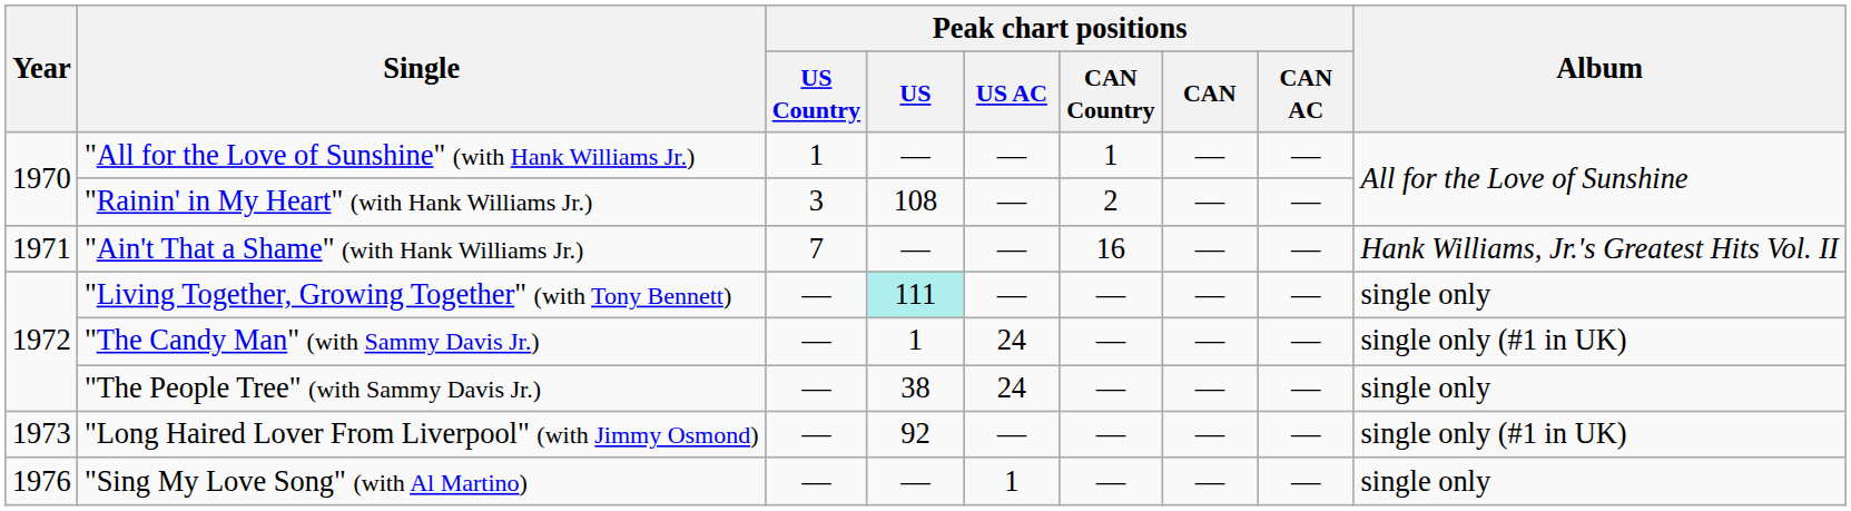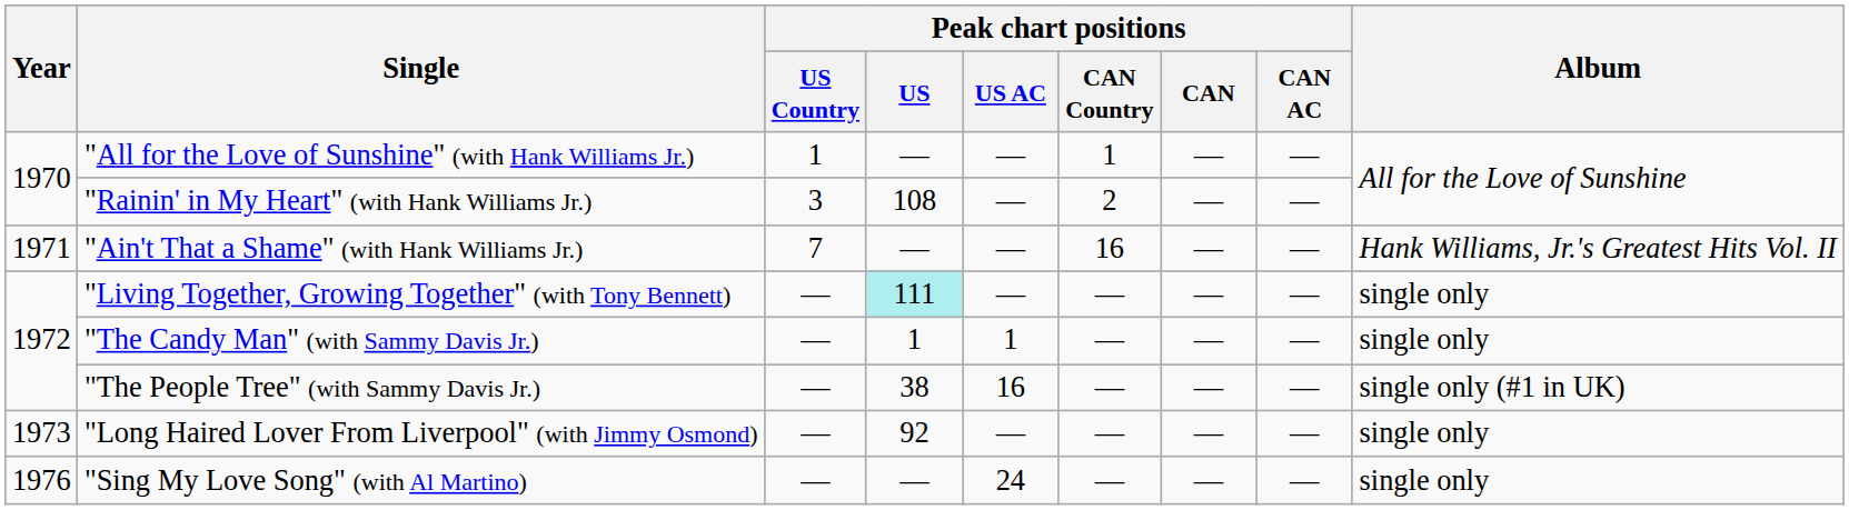"The Candy Man" (with Sammy Davis Jr.) | Peak chart positions / US AC: 24 -> 1
"The Candy Man" (with Sammy Davis Jr.) | Album: single only (#1 in UK) -> single only
"The People Tree" (with Sammy Davis Jr.) | Peak chart positions / US AC: 24 -> 16
"The People Tree" (with Sammy Davis Jr.) | Album: single only -> single only (#1 in UK)
"Long Haired Lover From Liverpool" (with Jimmy Osmond) | Album: single only (#1 in UK) -> single only
"Sing My Love Song" (with Al Martino) | Peak chart positions / US AC: 1 -> 24
